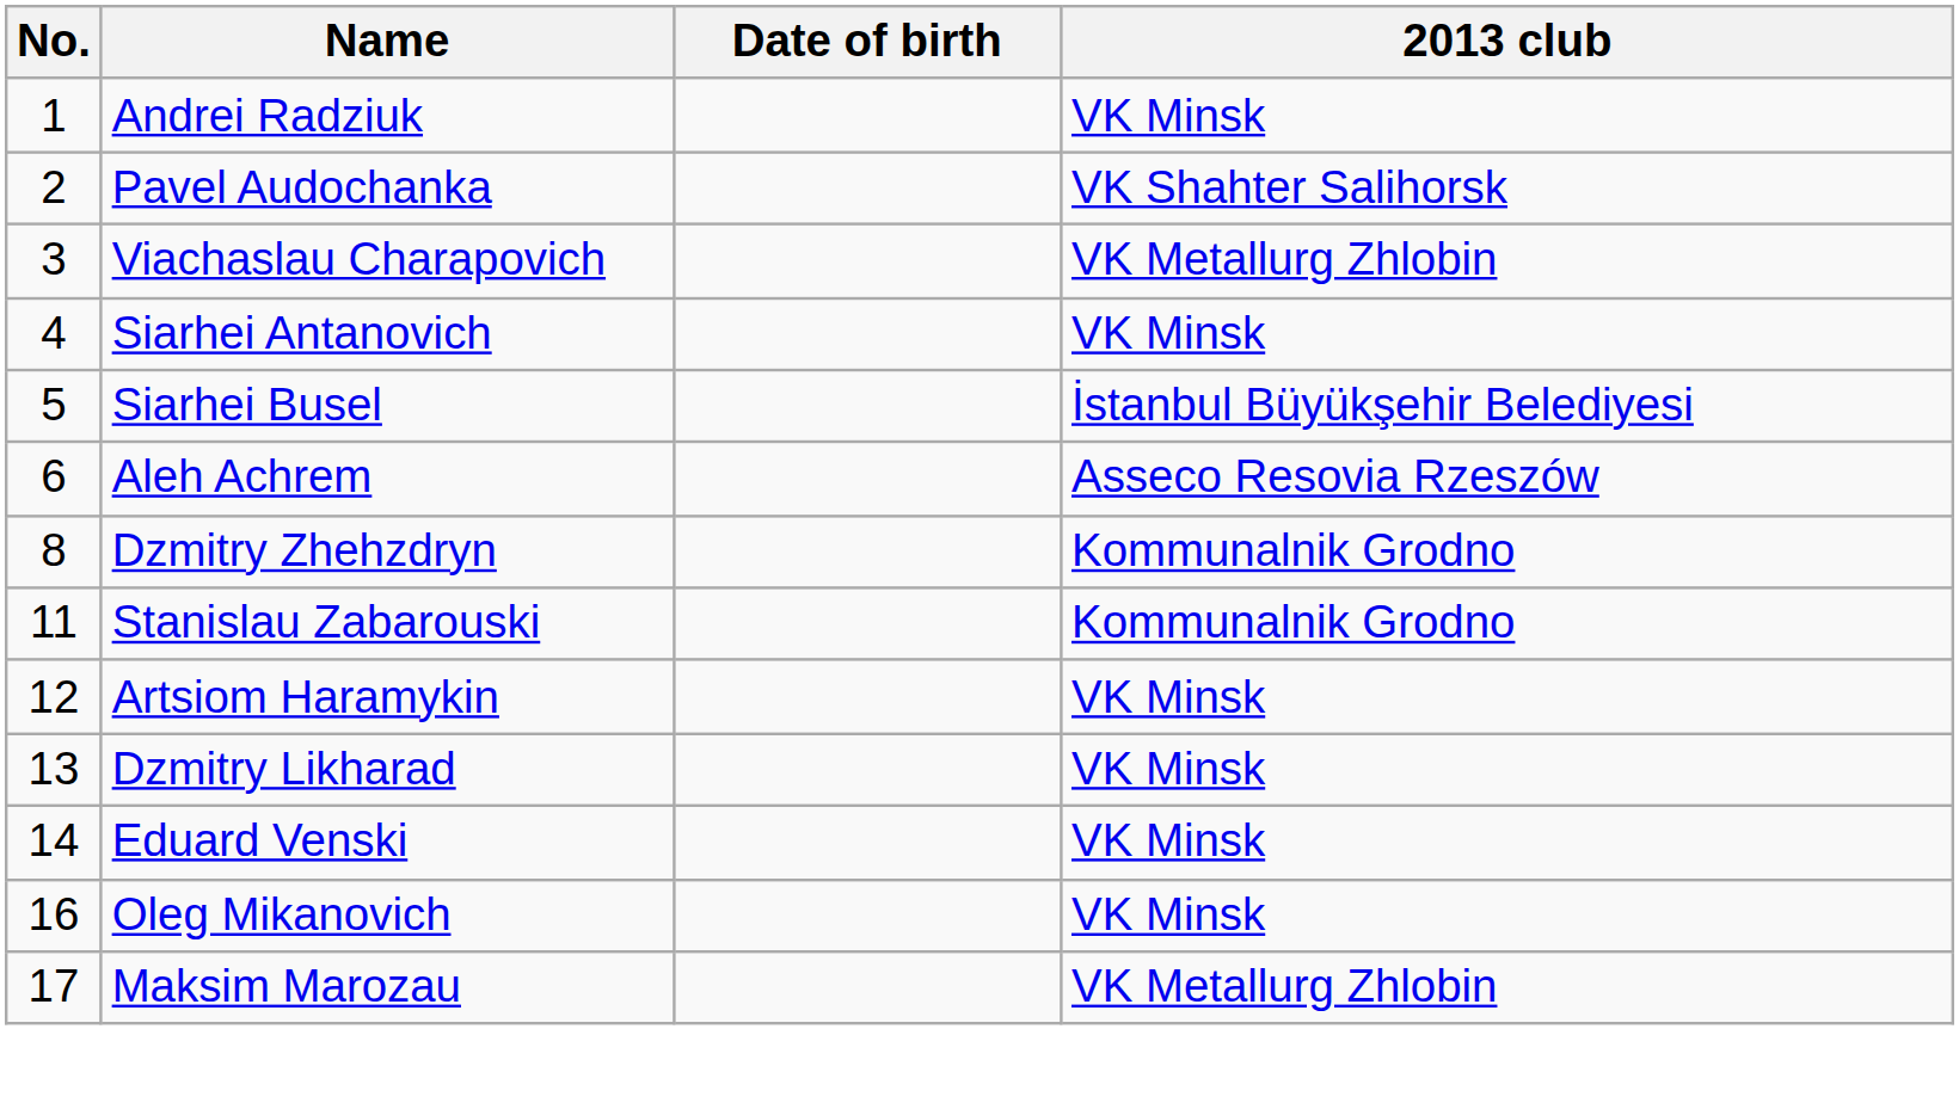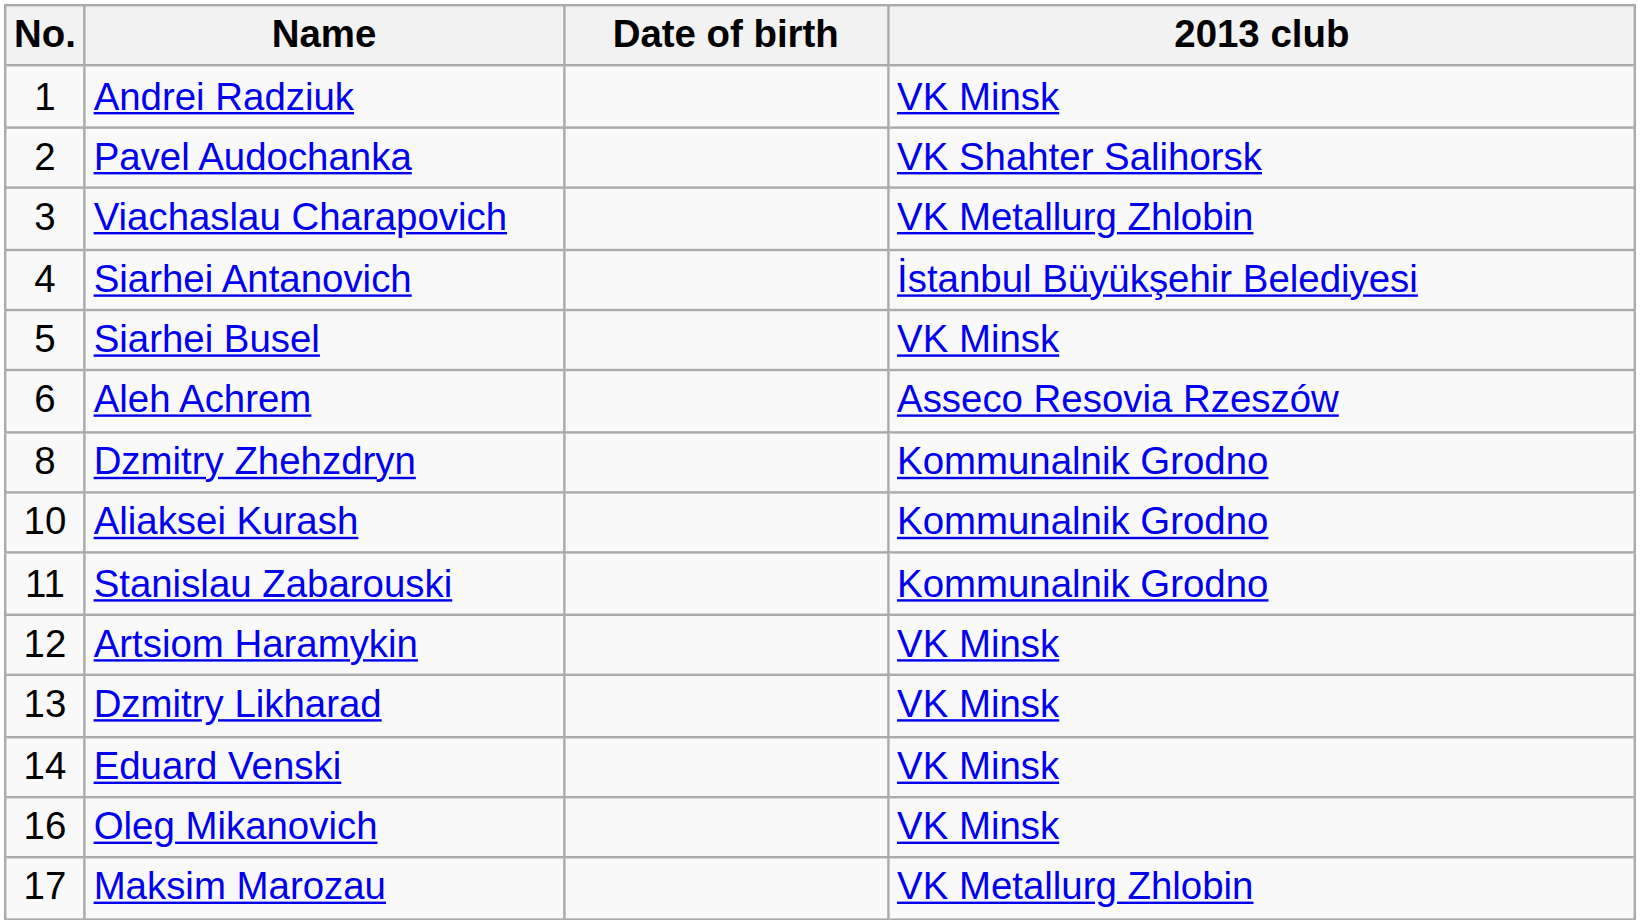Siarhei Antanovich | 2013 club: VK Minsk -> İstanbul Büyükşehir Belediyesi
Siarhei Busel | 2013 club: İstanbul Büyükşehir Belediyesi -> VK Minsk
+ row: 10 | Aliaksei Kurash | Kommunalnik Grodno
